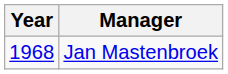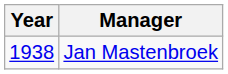Jan Mastenbroek | Year: 1968 -> 1938
